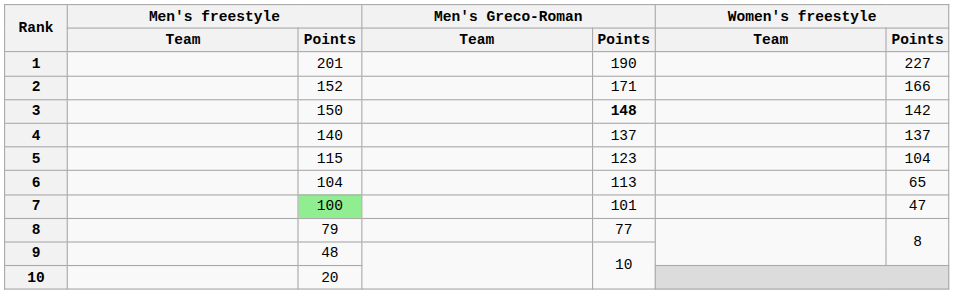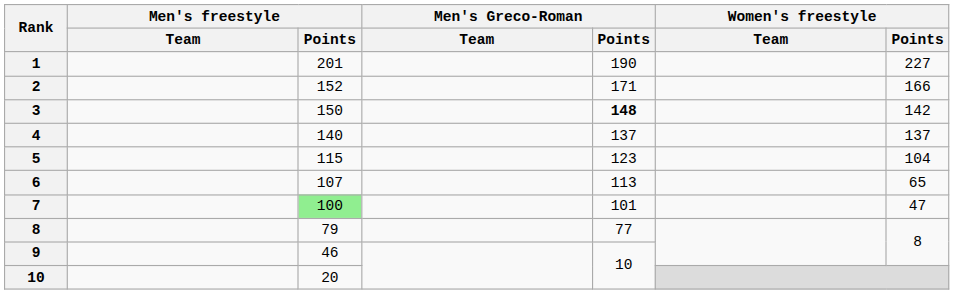6 | Men's freestyle / Points: 104 -> 107
9 | Men's freestyle / Points: 48 -> 46
